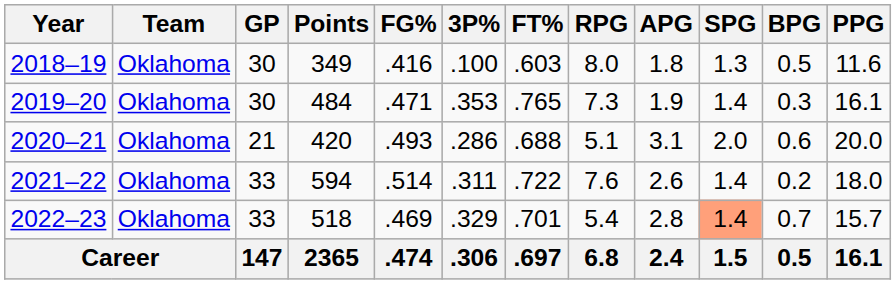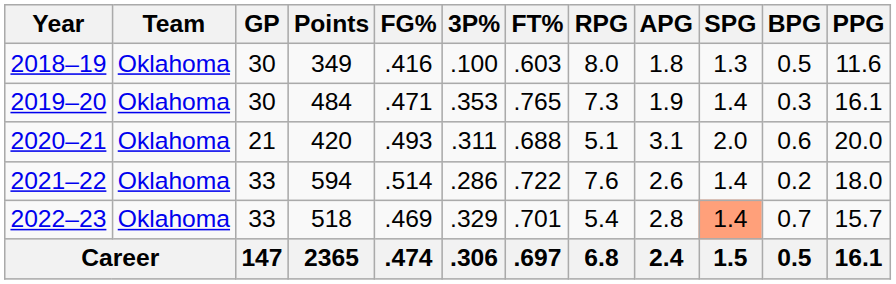2020–21 | 3P%: .286 -> .311
2021–22 | 3P%: .311 -> .286
